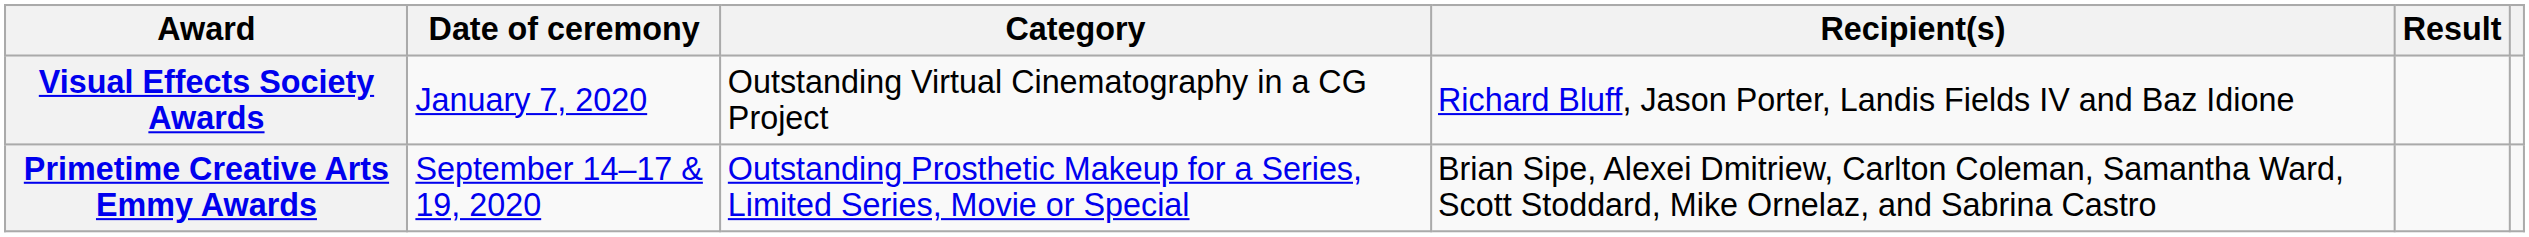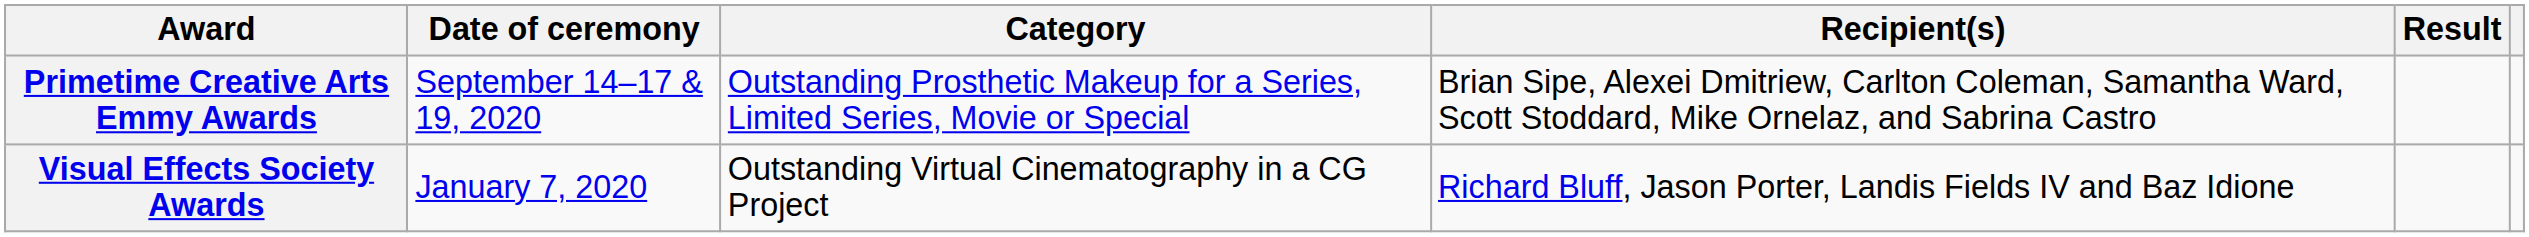rows swapped: Visual Effects Society Awards <-> Primetime Creative Arts Emmy Awards
